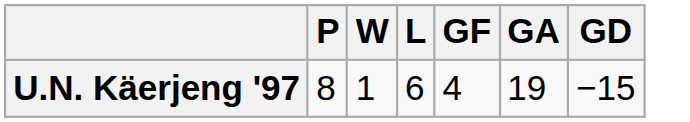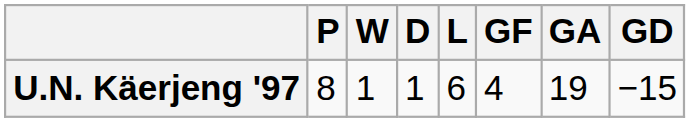+ column: D | 1
